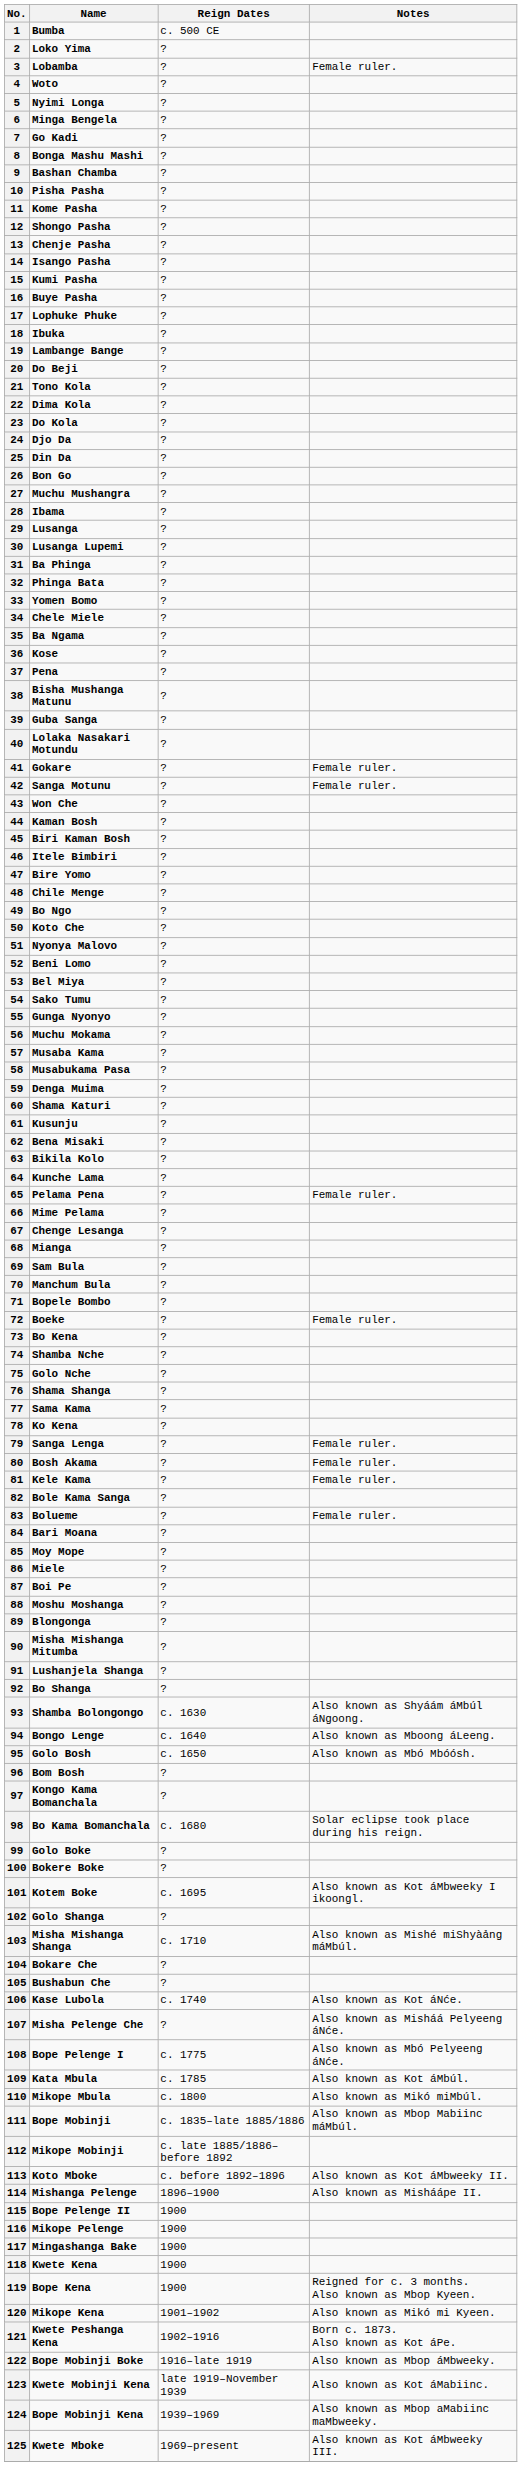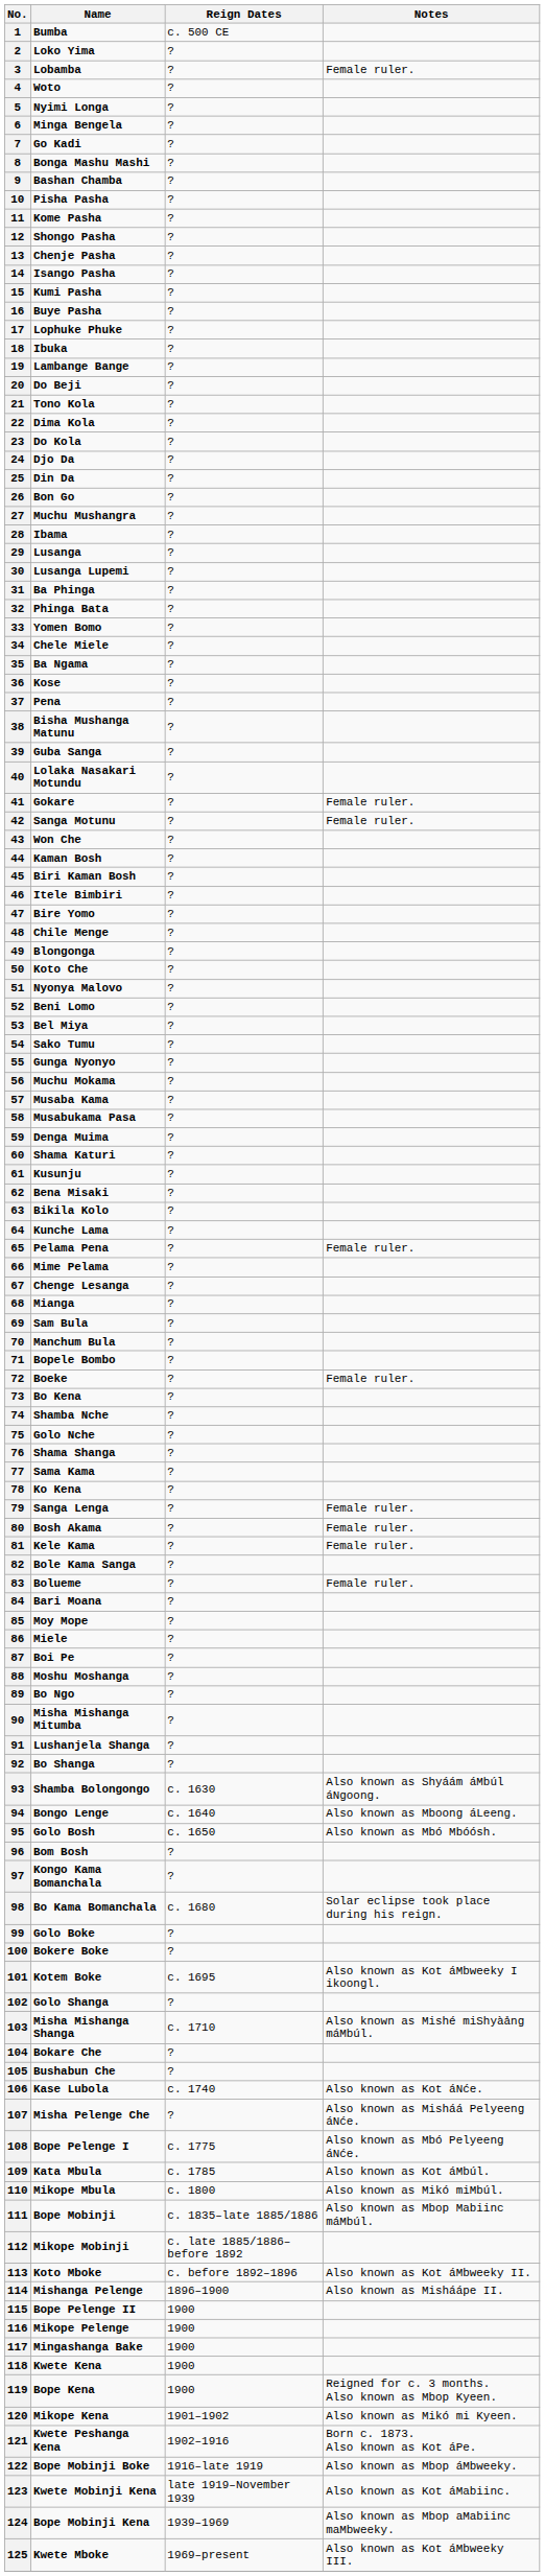49 | Name: Bo Ngo -> Blongonga
89 | Name: Blongonga -> Bo Ngo
